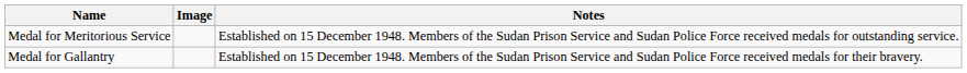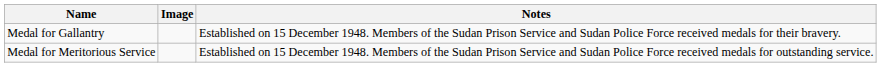rows swapped: Medal for Gallantry <-> Medal for Meritorious Service
